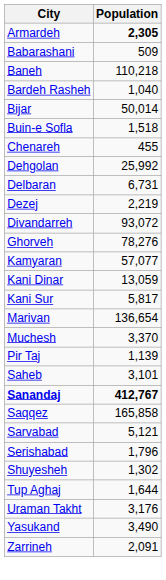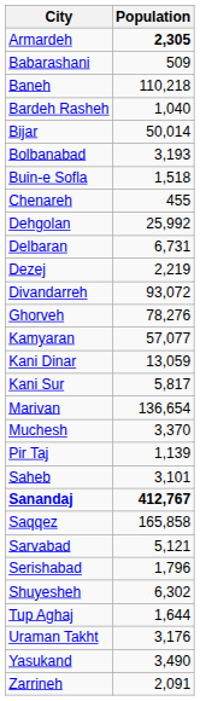+ row: Bolbanabad | 3,193
Shuyesheh | Population: 1,302 -> 6,302
